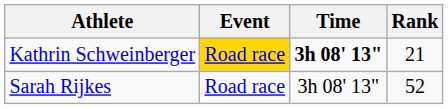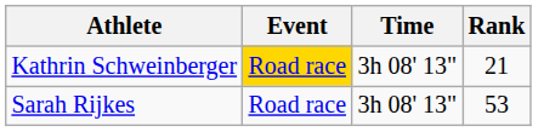Kathrin Schweinberger | Time: bold -> normal
Sarah Rijkes | Rank: 52 -> 53
